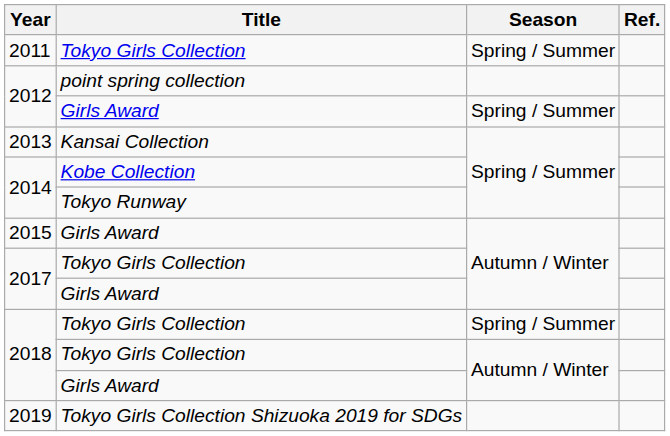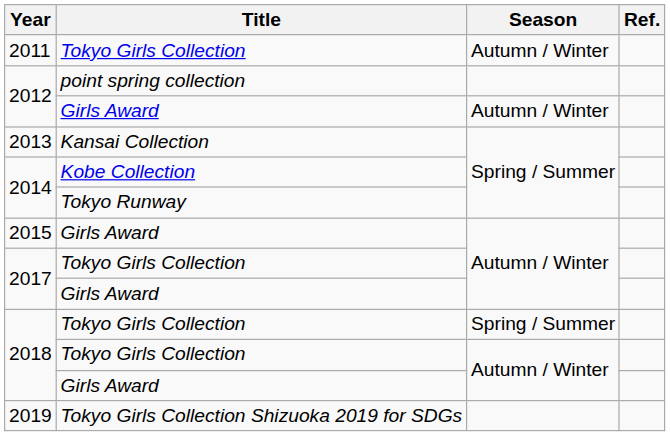2011 | Season: Spring / Summer -> Autumn / Winter
2012 / Girls Award | Season: Spring / Summer -> Autumn / Winter
